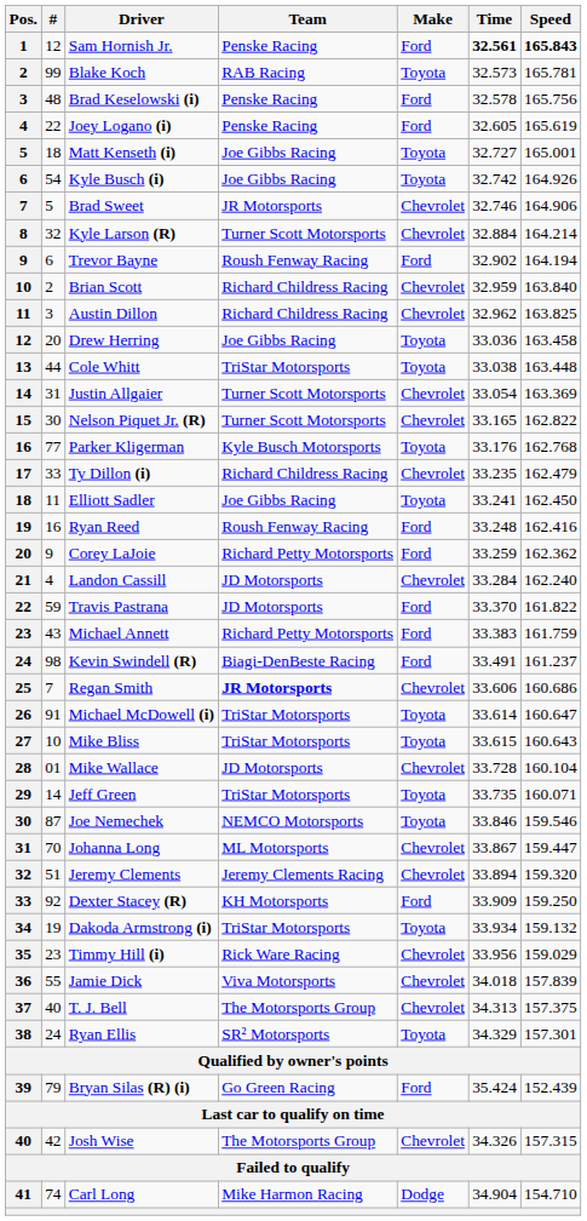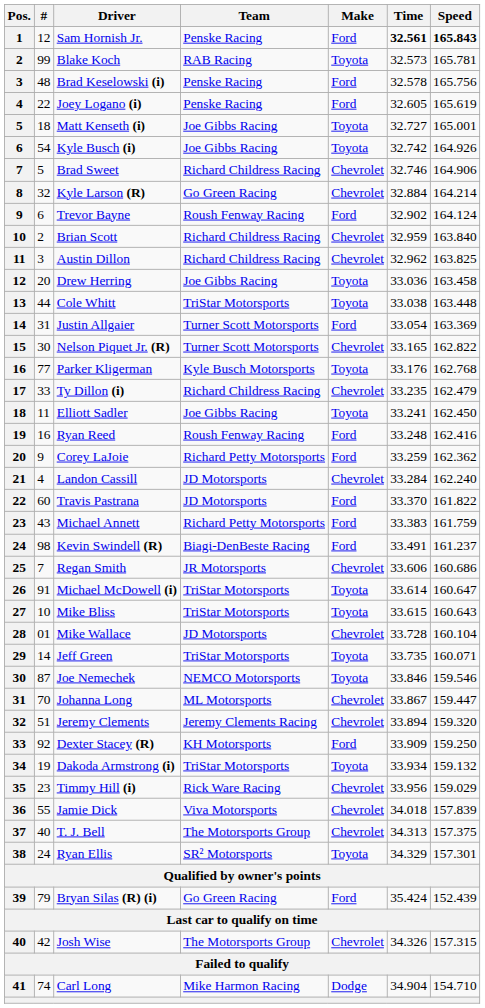Brad Sweet | Team: JR Motorsports -> Richard Childress Racing
Kyle Larson (R) | Team: Turner Scott Motorsports -> Go Green Racing
Trevor Bayne | Speed: 164.194 -> 164.124
Justin Allgaier | Make: Chevrolet -> Ford
Travis Pastrana | #: 59 -> 60
Regan Smith | Team: bold -> normal
